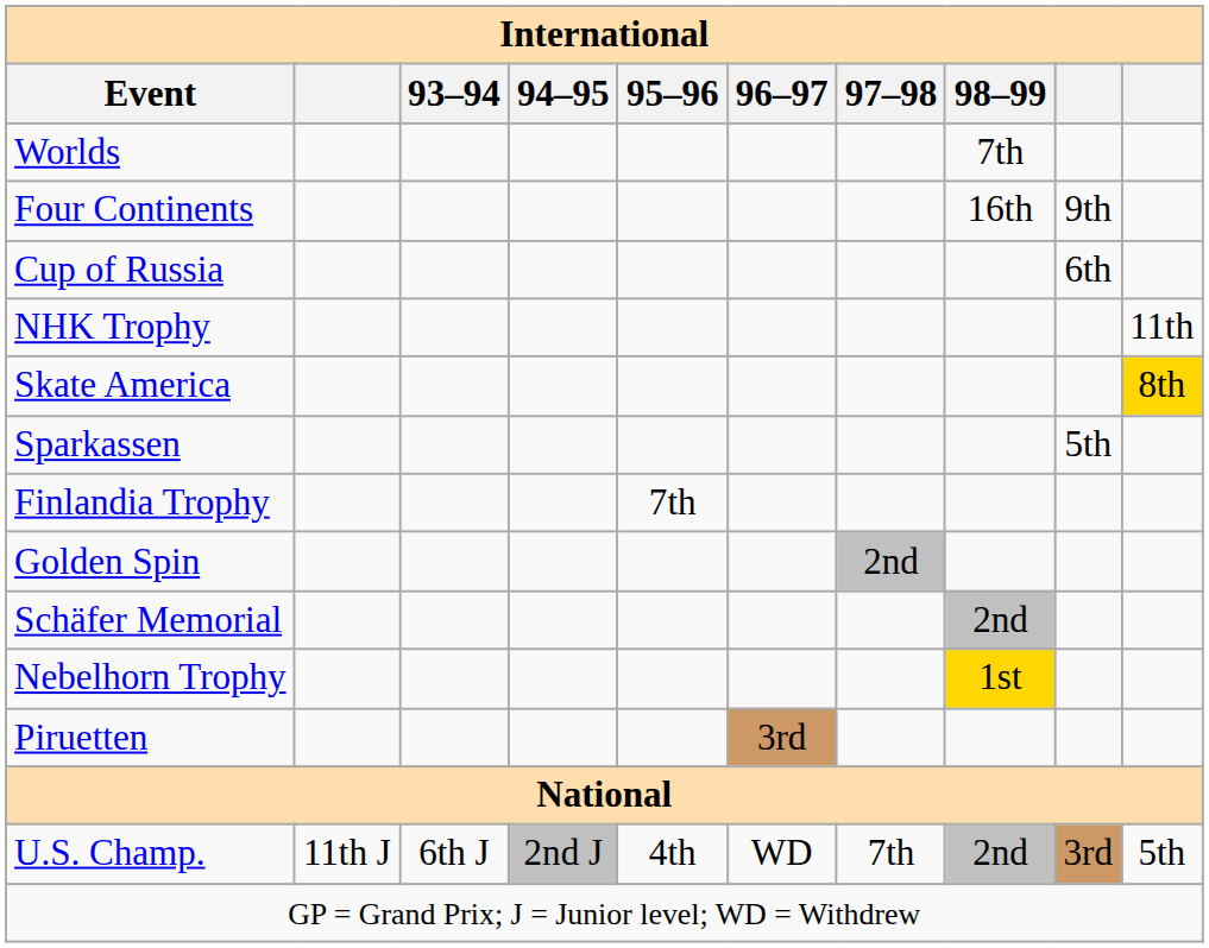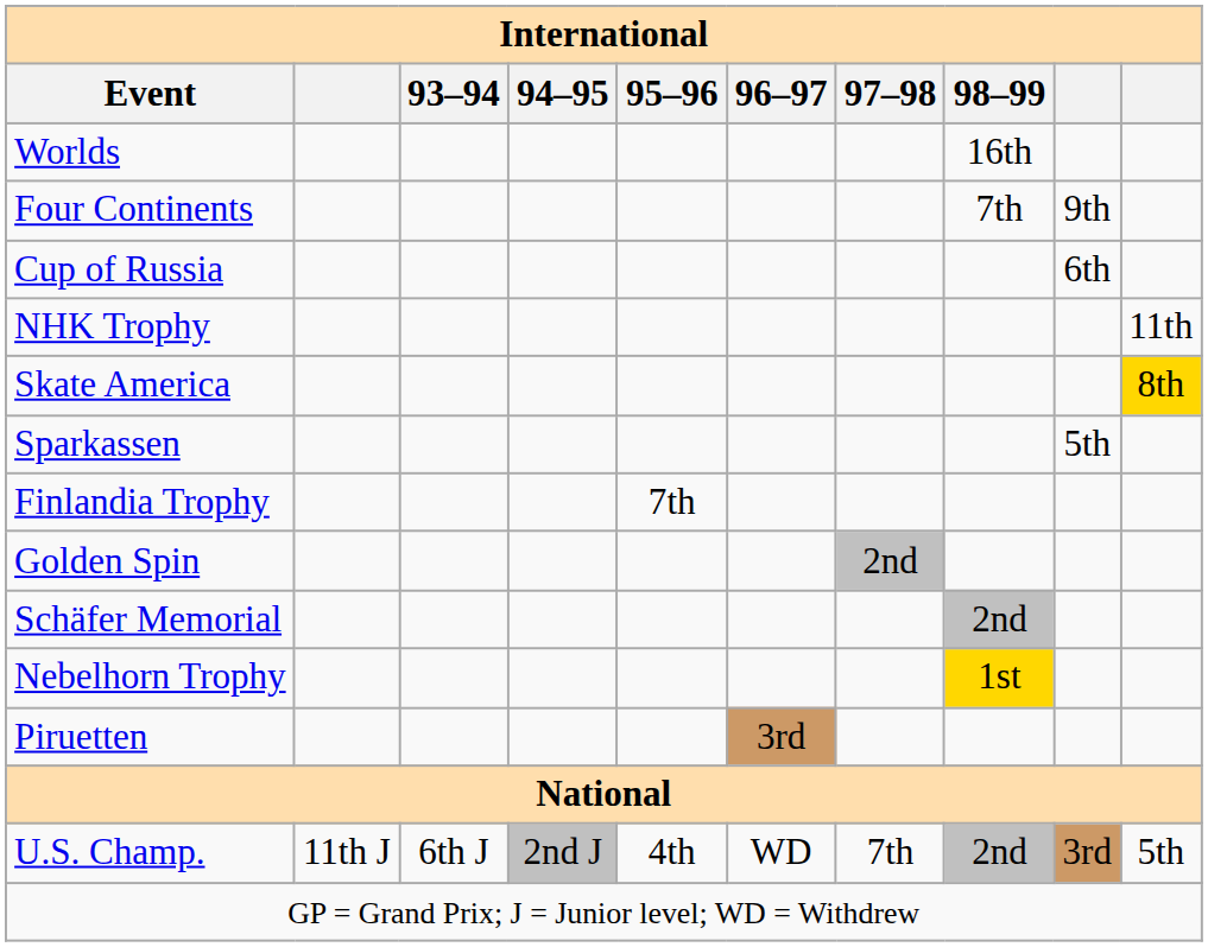Worlds | 98–99: 7th -> 16th
Four Continents | 98–99: 16th -> 7th
